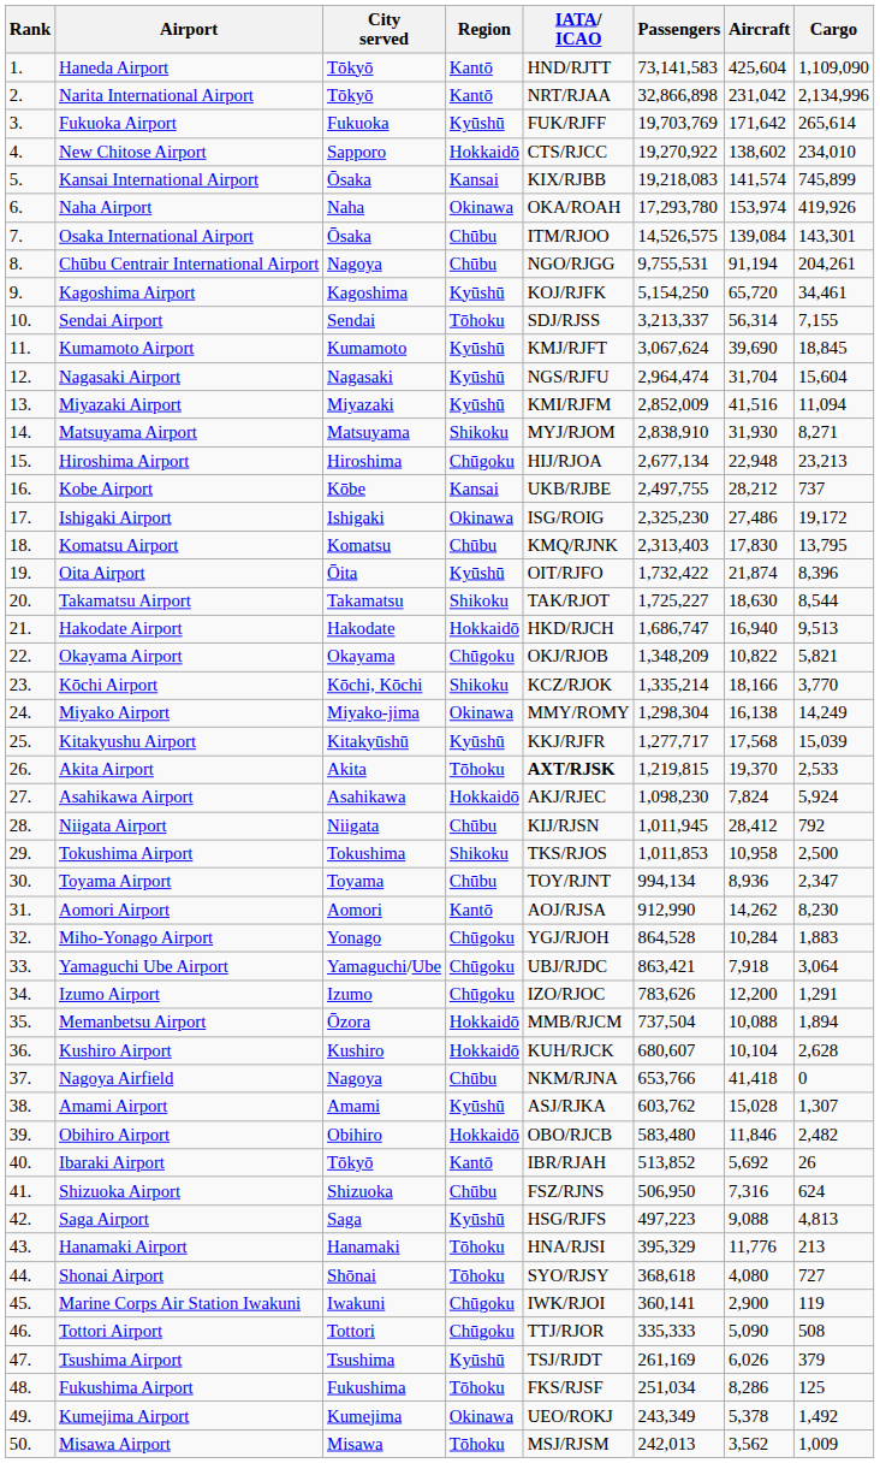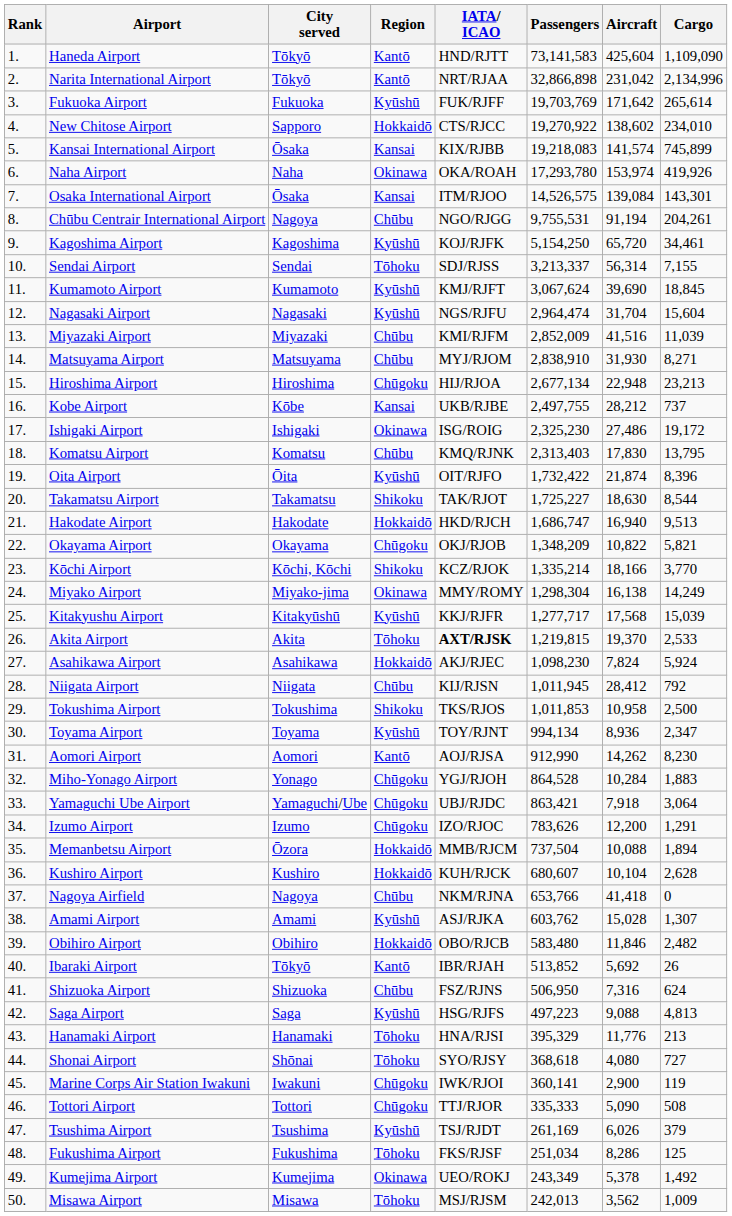Osaka International Airport | Region: Chūbu -> Kansai
Miyazaki Airport | Region: Kyūshū -> Chūbu
Miyazaki Airport | Cargo: 11,094 -> 11,039
Matsuyama Airport | Region: Shikoku -> Chūbu
Toyama Airport | Region: Chūbu -> Kyūshū
